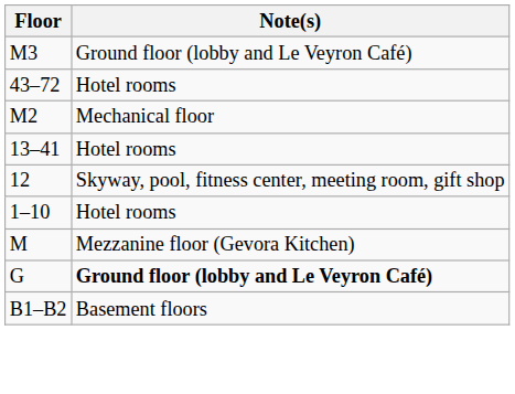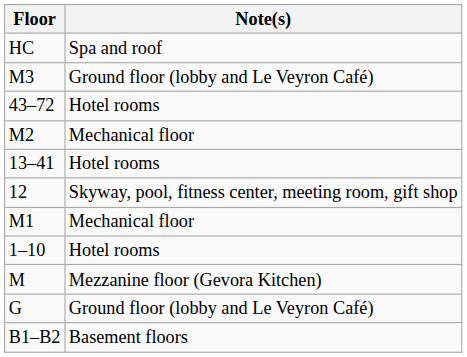+ row: HC | Spa and roof
+ row: M1 | Mechanical floor
G | Note(s): bold -> normal
